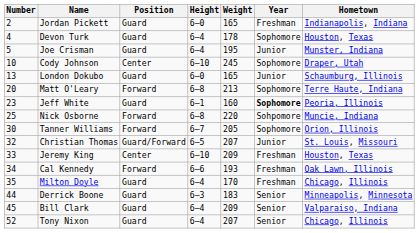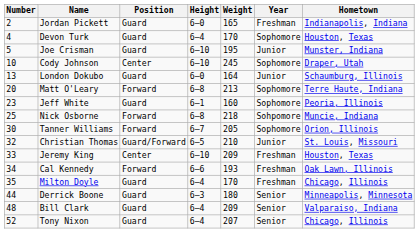Devon Turk | Weight: 178 -> 170
Joe Crisman | Height: 6–4 -> 6–10
London Dokubo | Weight: 165 -> 164
Jeff White | Year: bold -> normal
Nick Osborne | Weight: 220 -> 218
Christian Thomas | Weight: 207 -> 210
Derrick Boone | Weight: 183 -> 180
Bill Clark | Number: 45 -> 48
